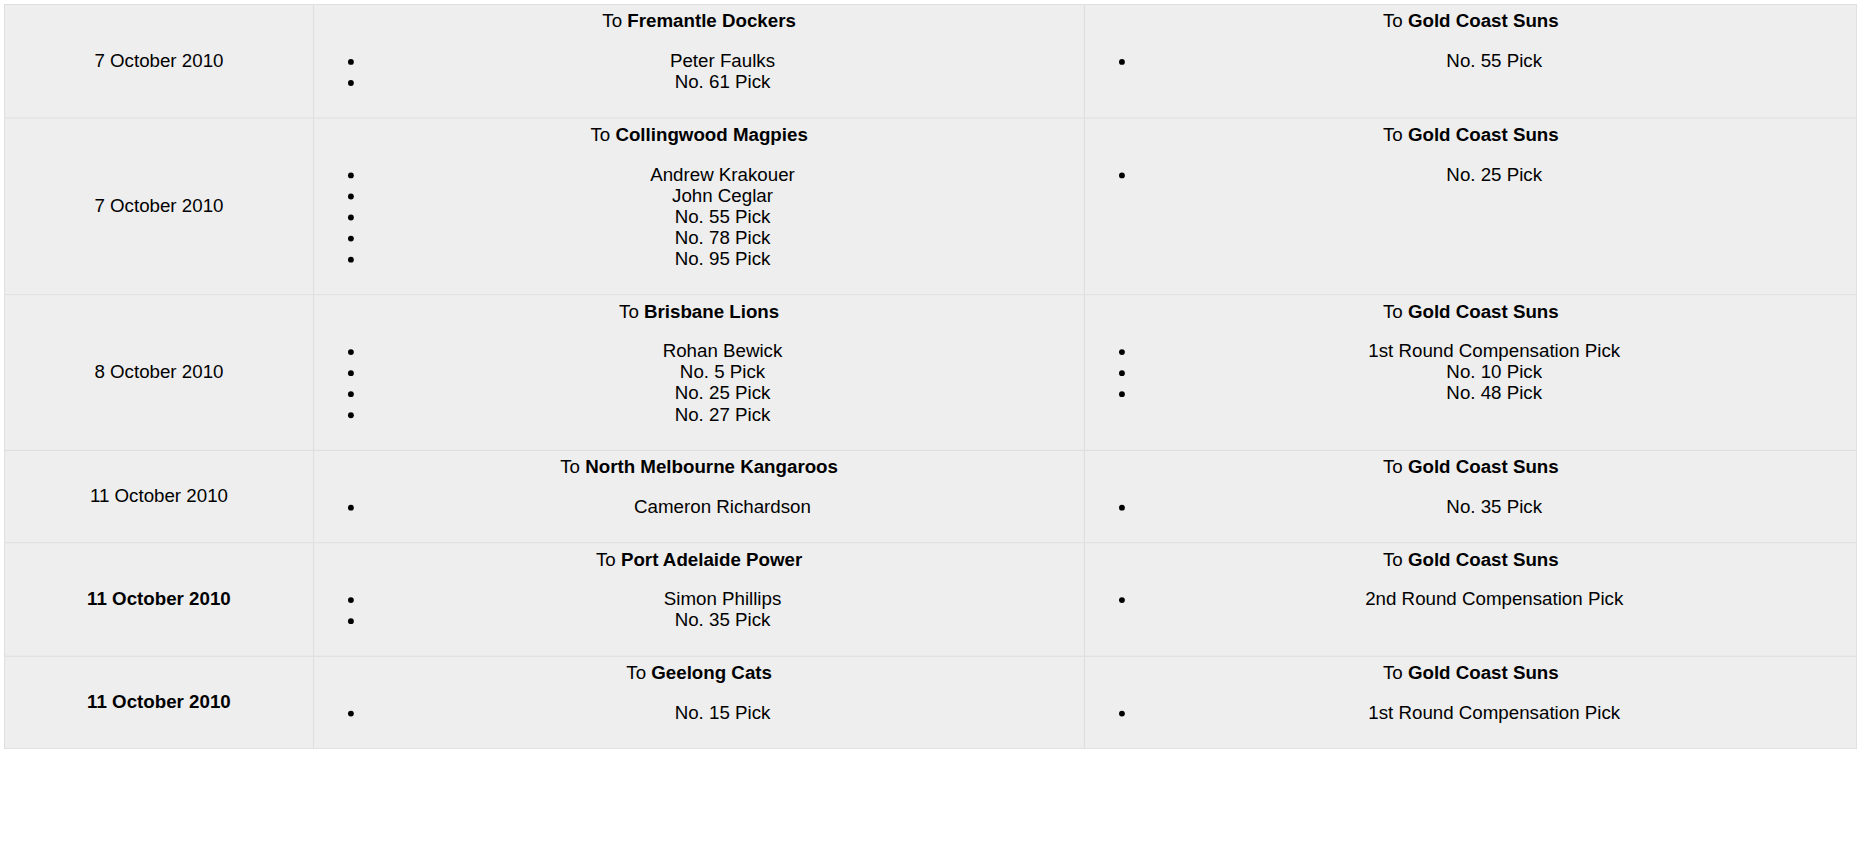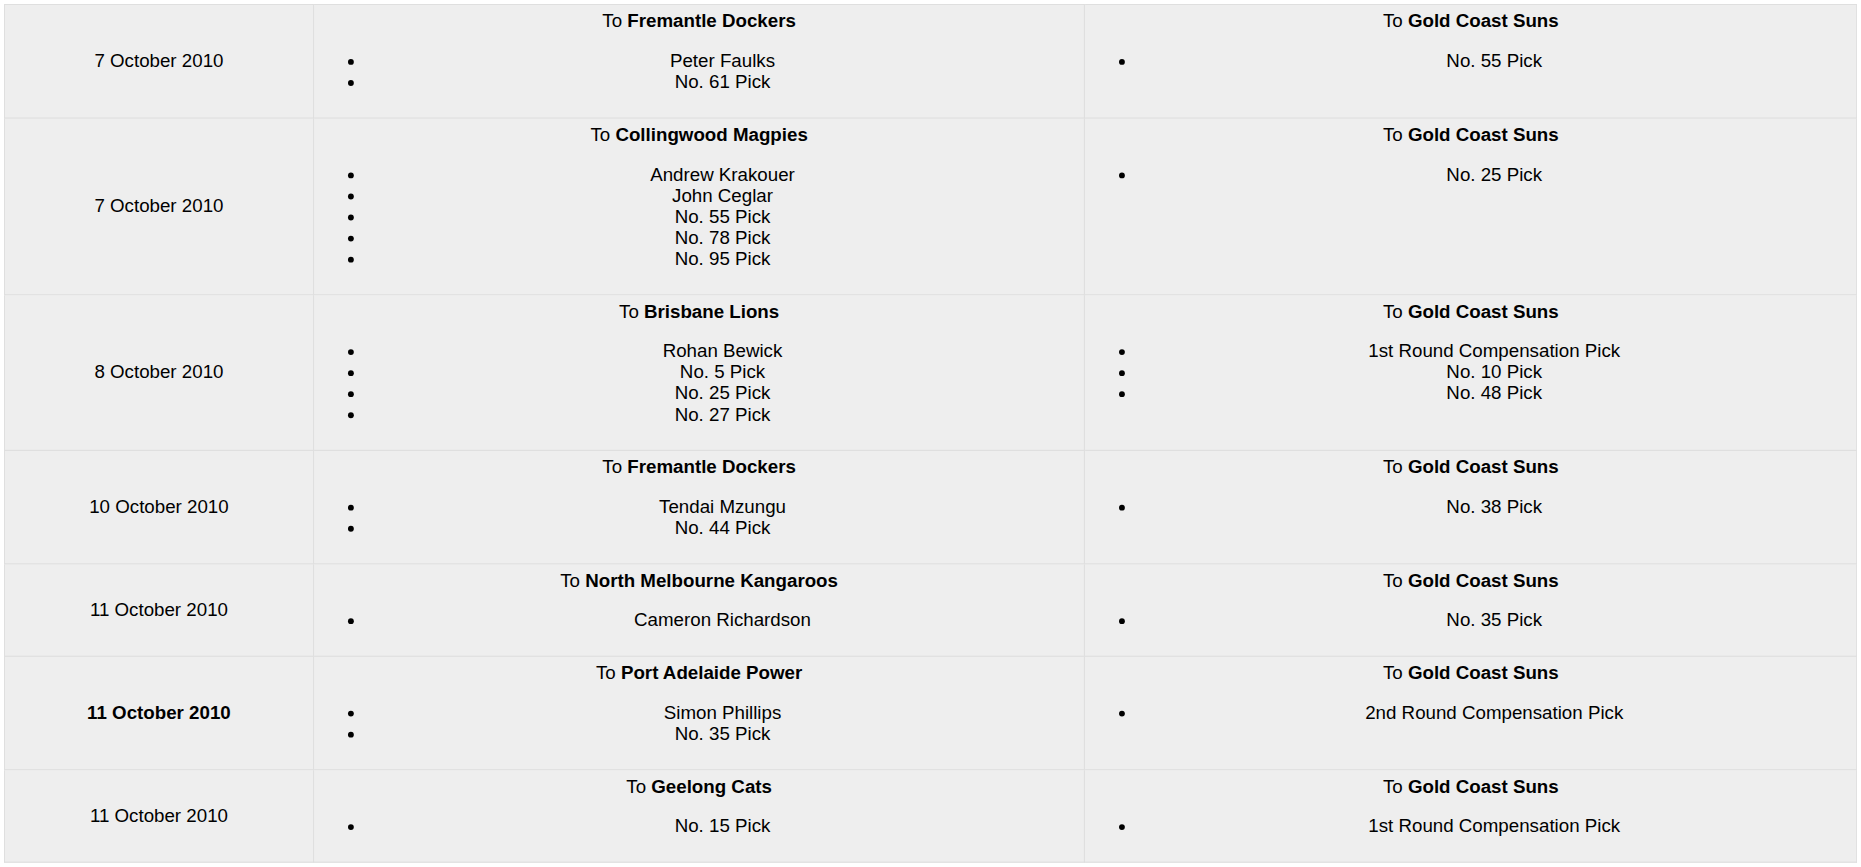+ row: 10 October 2010 | To Fremantle Dockers Tendai Mzungu No. 44 Pick | To Gold Coast Suns No. 38 Pick
To Geelong Cats No. 15 Pick | column 1: bold -> normal
